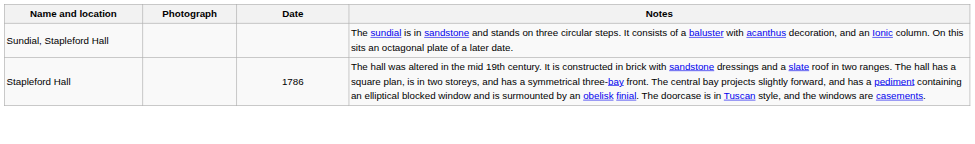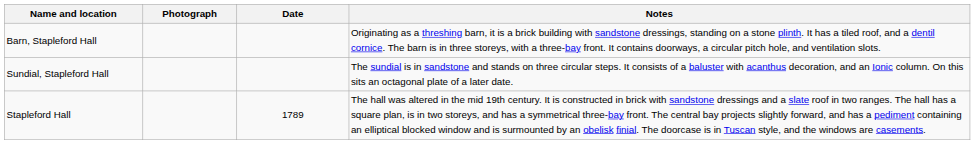+ row: Barn, Stapleford Hall | Originating as a threshing barn, it is a brick building with sandstone dressings, standing on a stone plinth. It has a tiled roof, and a dentil cornice. The barn is in three storeys, with a three-bay front. It contains doorways, a circular pitch hole, and ventilation slots.
Stapleford Hall | Date: 1786 -> 1789
